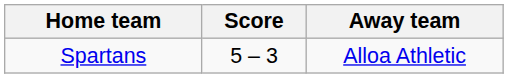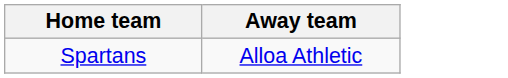- column: Score | 5 – 3
